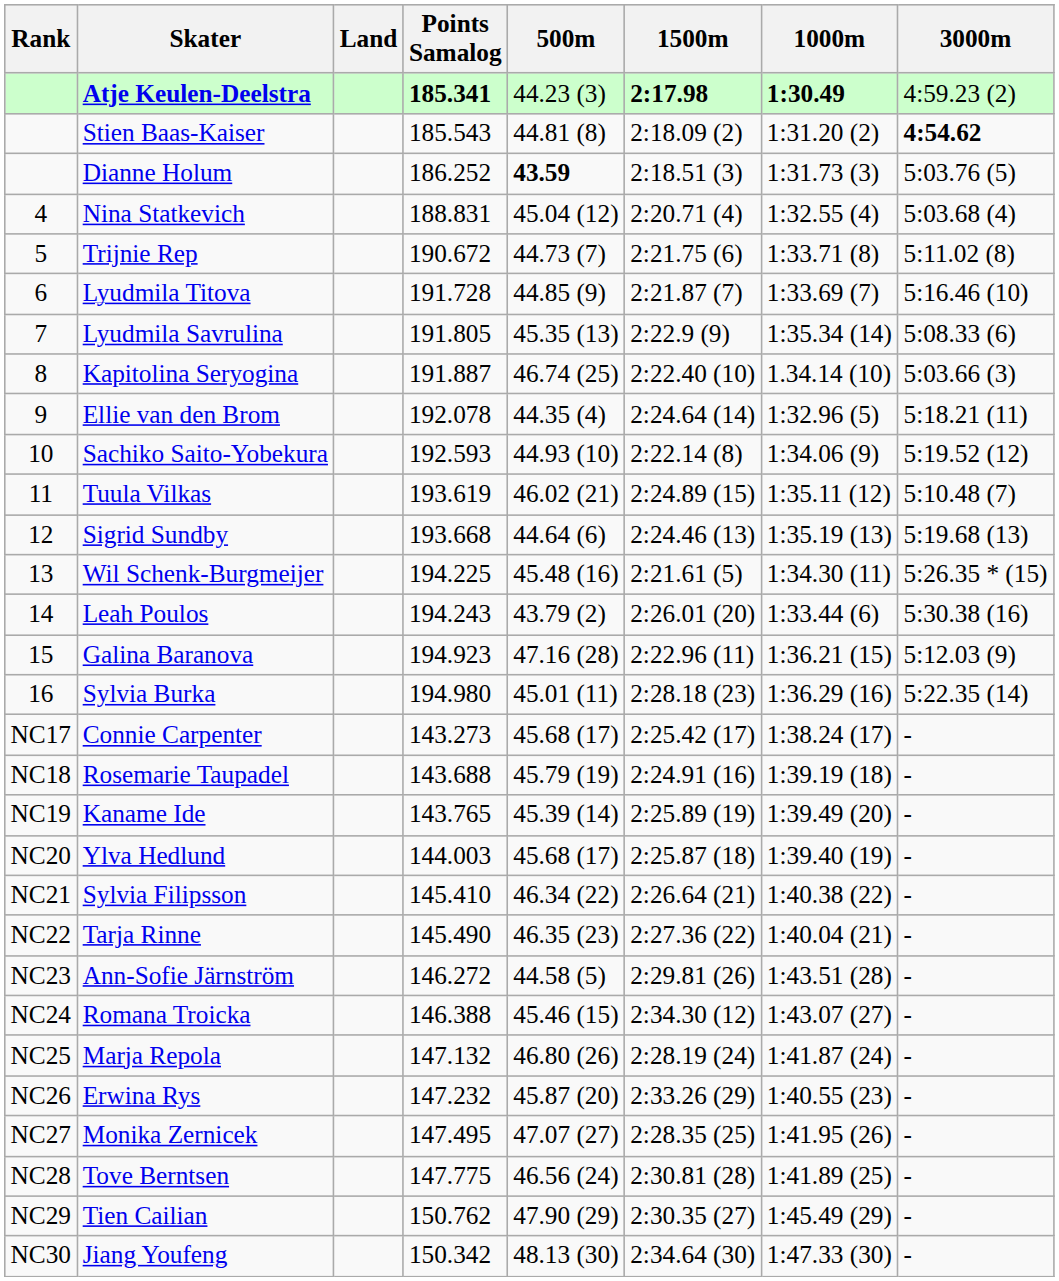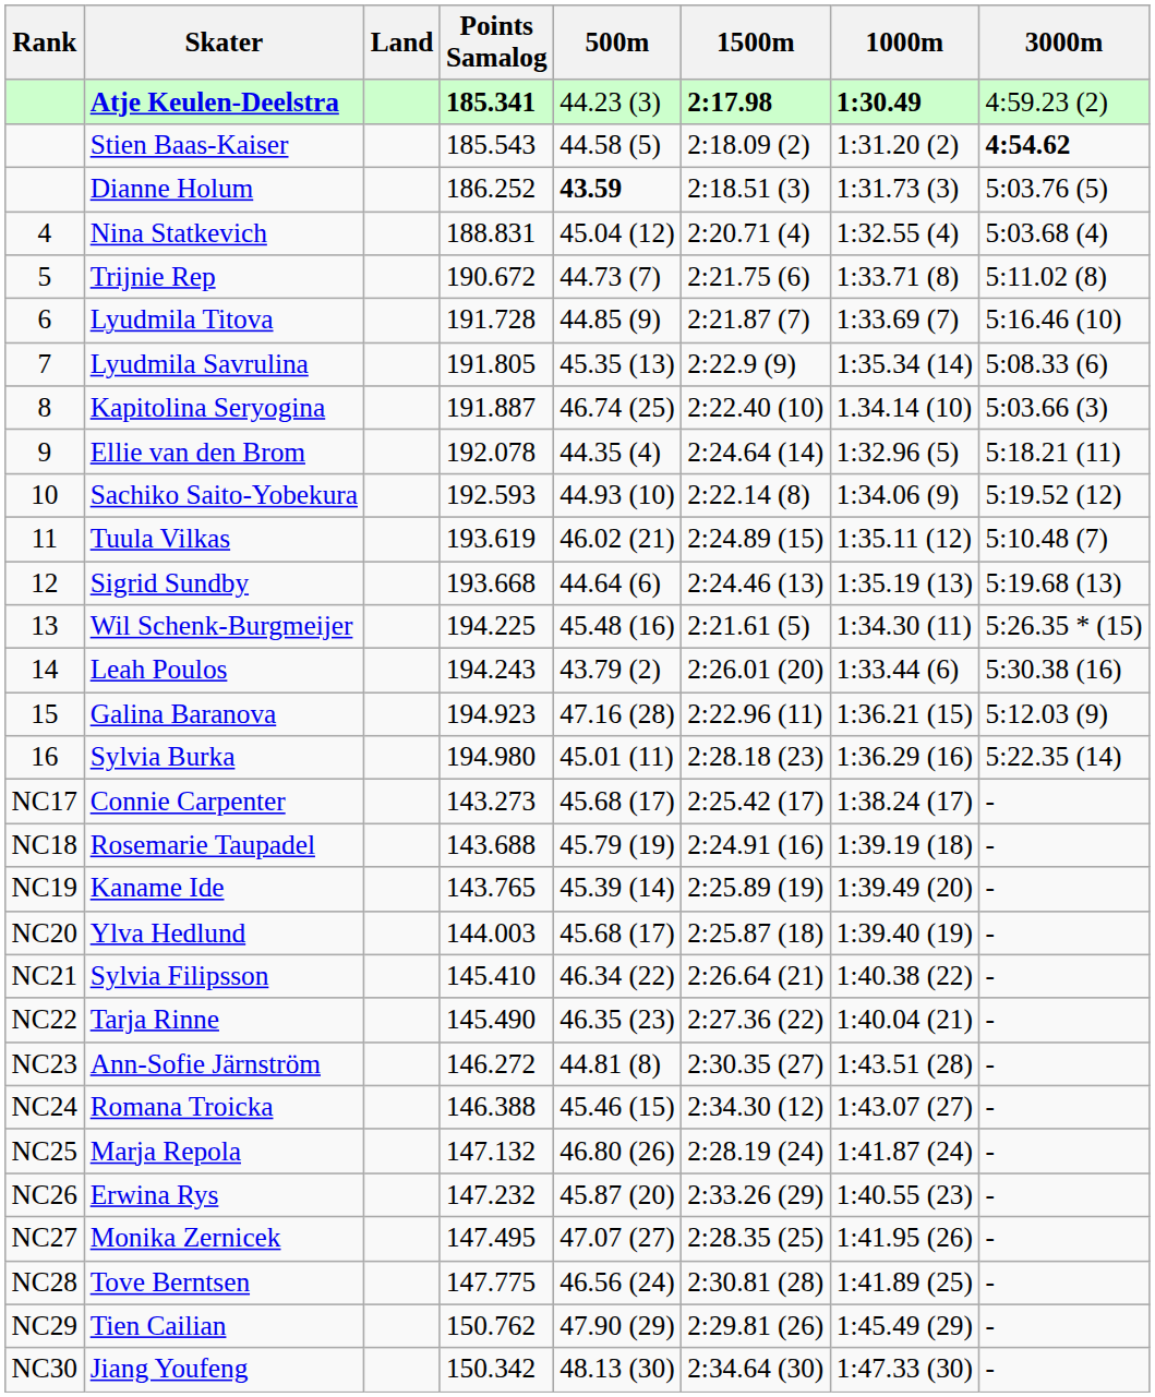Stien Baas-Kaiser | 500m: 44.81 (8) -> 44.58 (5)
Ann-Sofie Järnström | 500m: 44.58 (5) -> 44.81 (8)
Ann-Sofie Järnström | 1500m: 2:29.81 (26) -> 2:30.35 (27)
Tien Cailian | 1500m: 2:30.35 (27) -> 2:29.81 (26)
